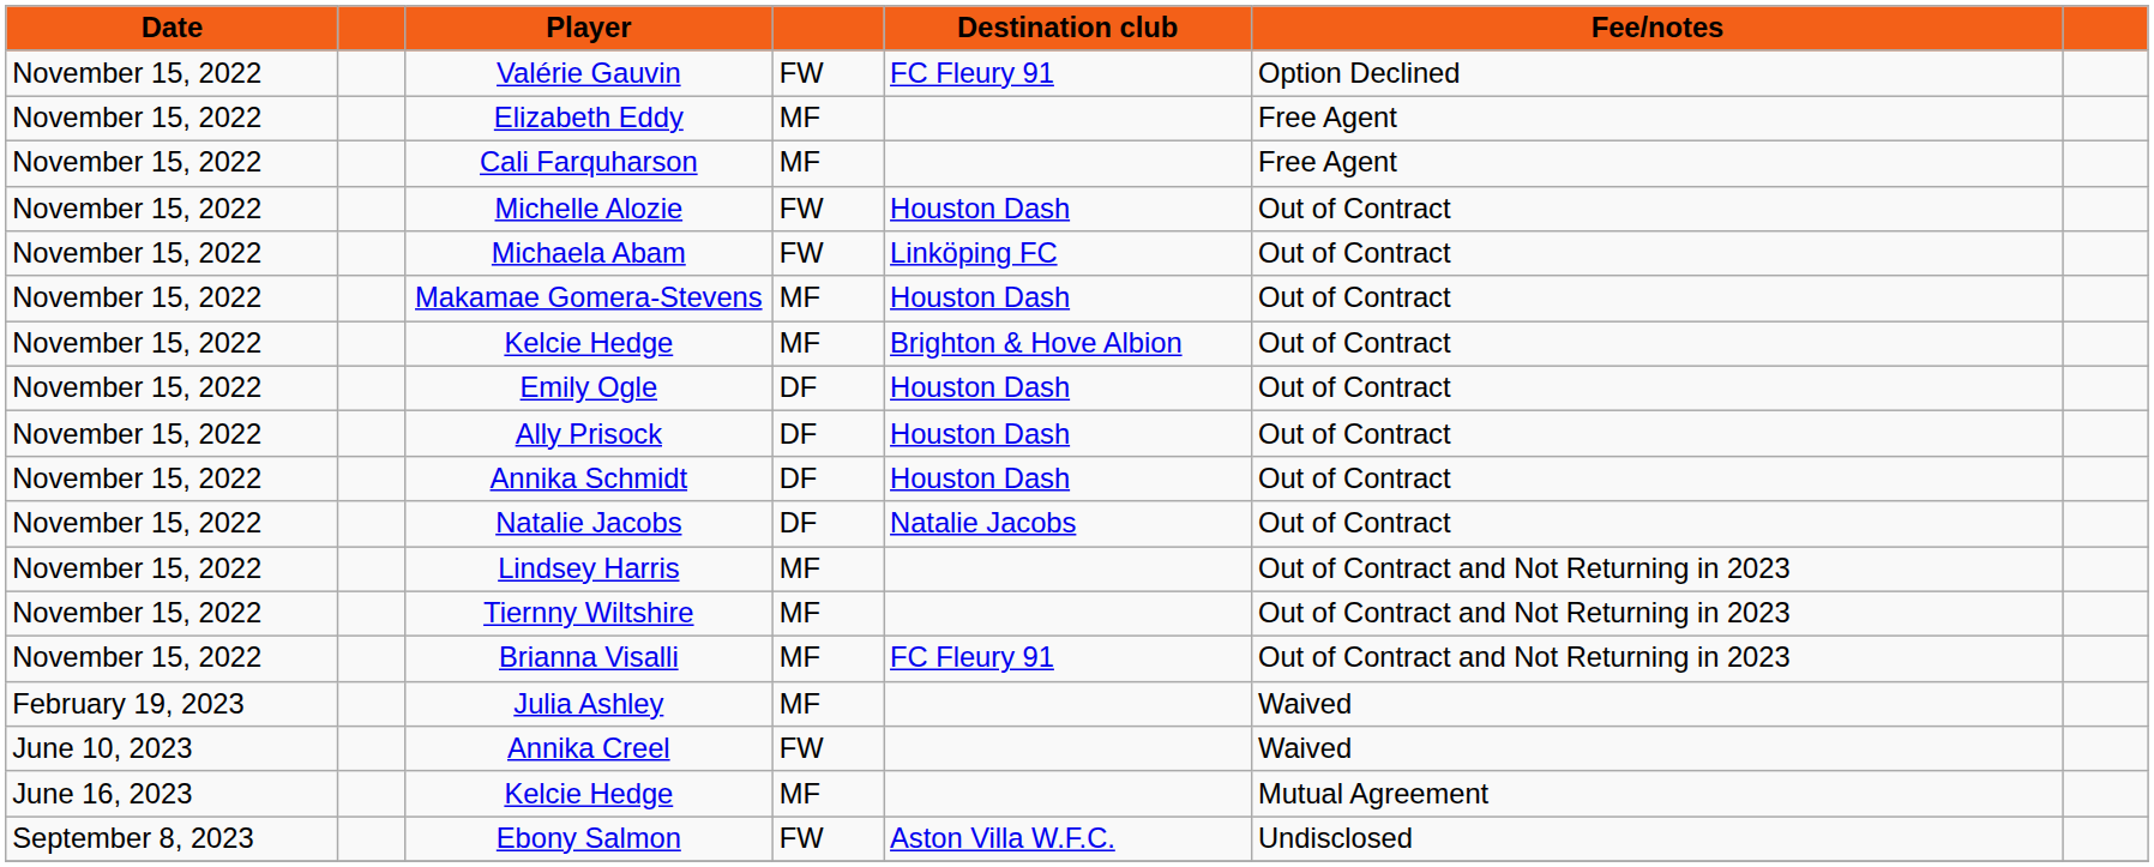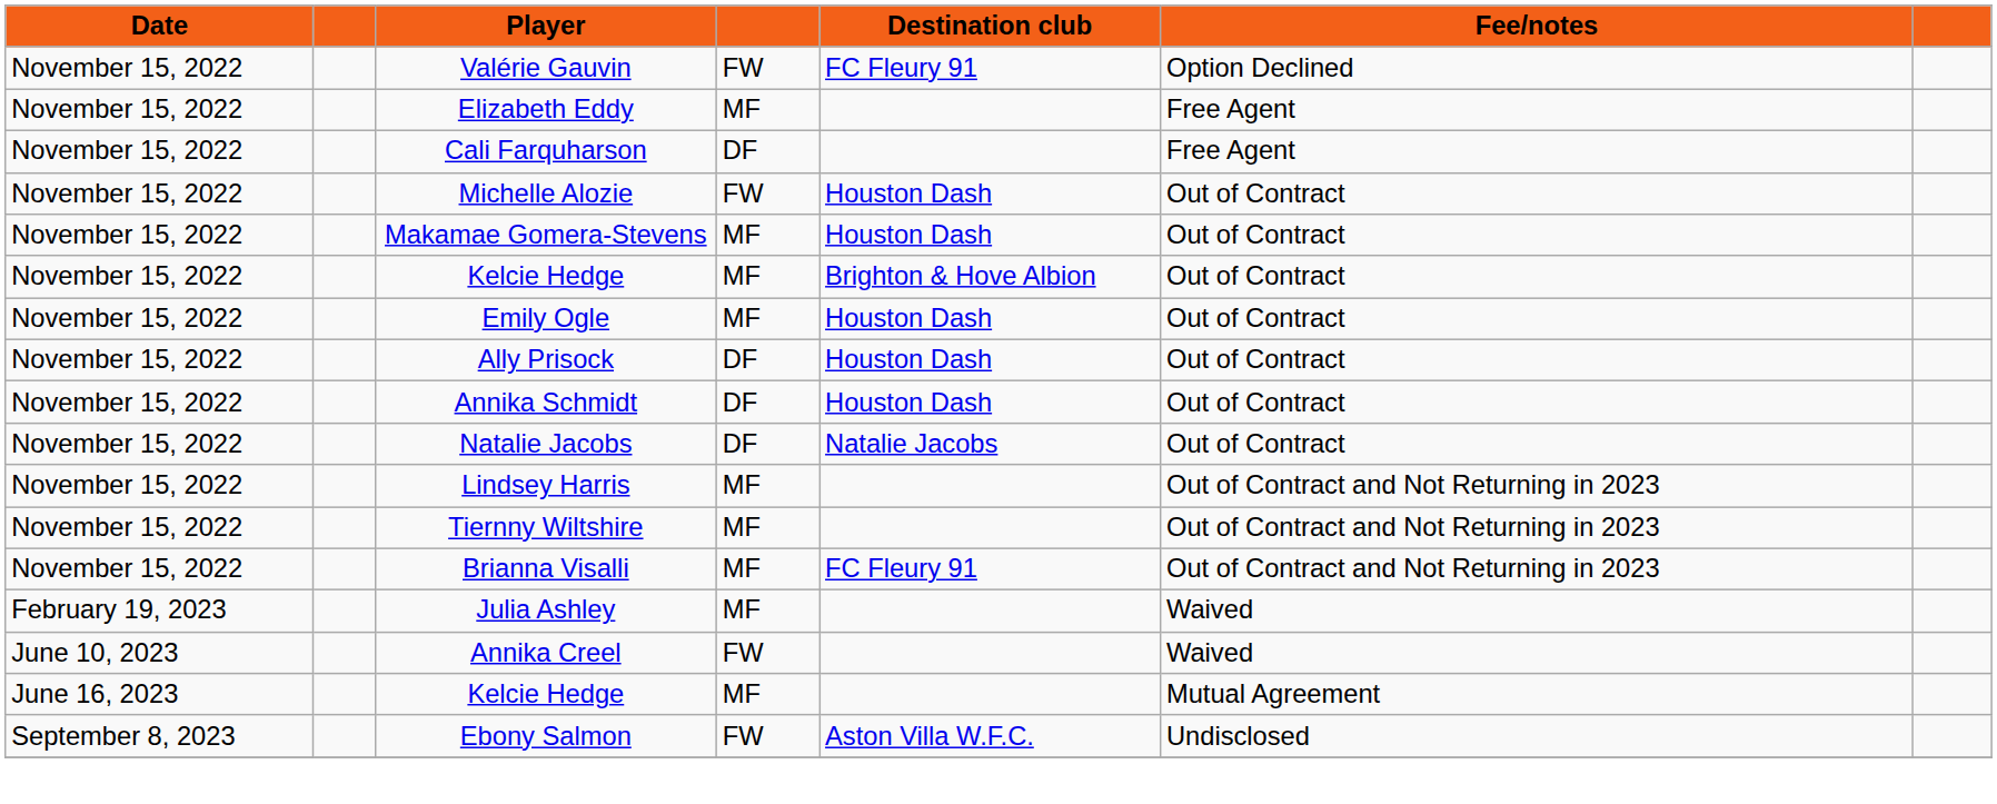Cali Farquharson | column 4: MF -> DF
- row: November 15, 2022 | Michaela Abam | FW | Linköping FC | Out of Contract
Emily Ogle | column 4: DF -> MF
